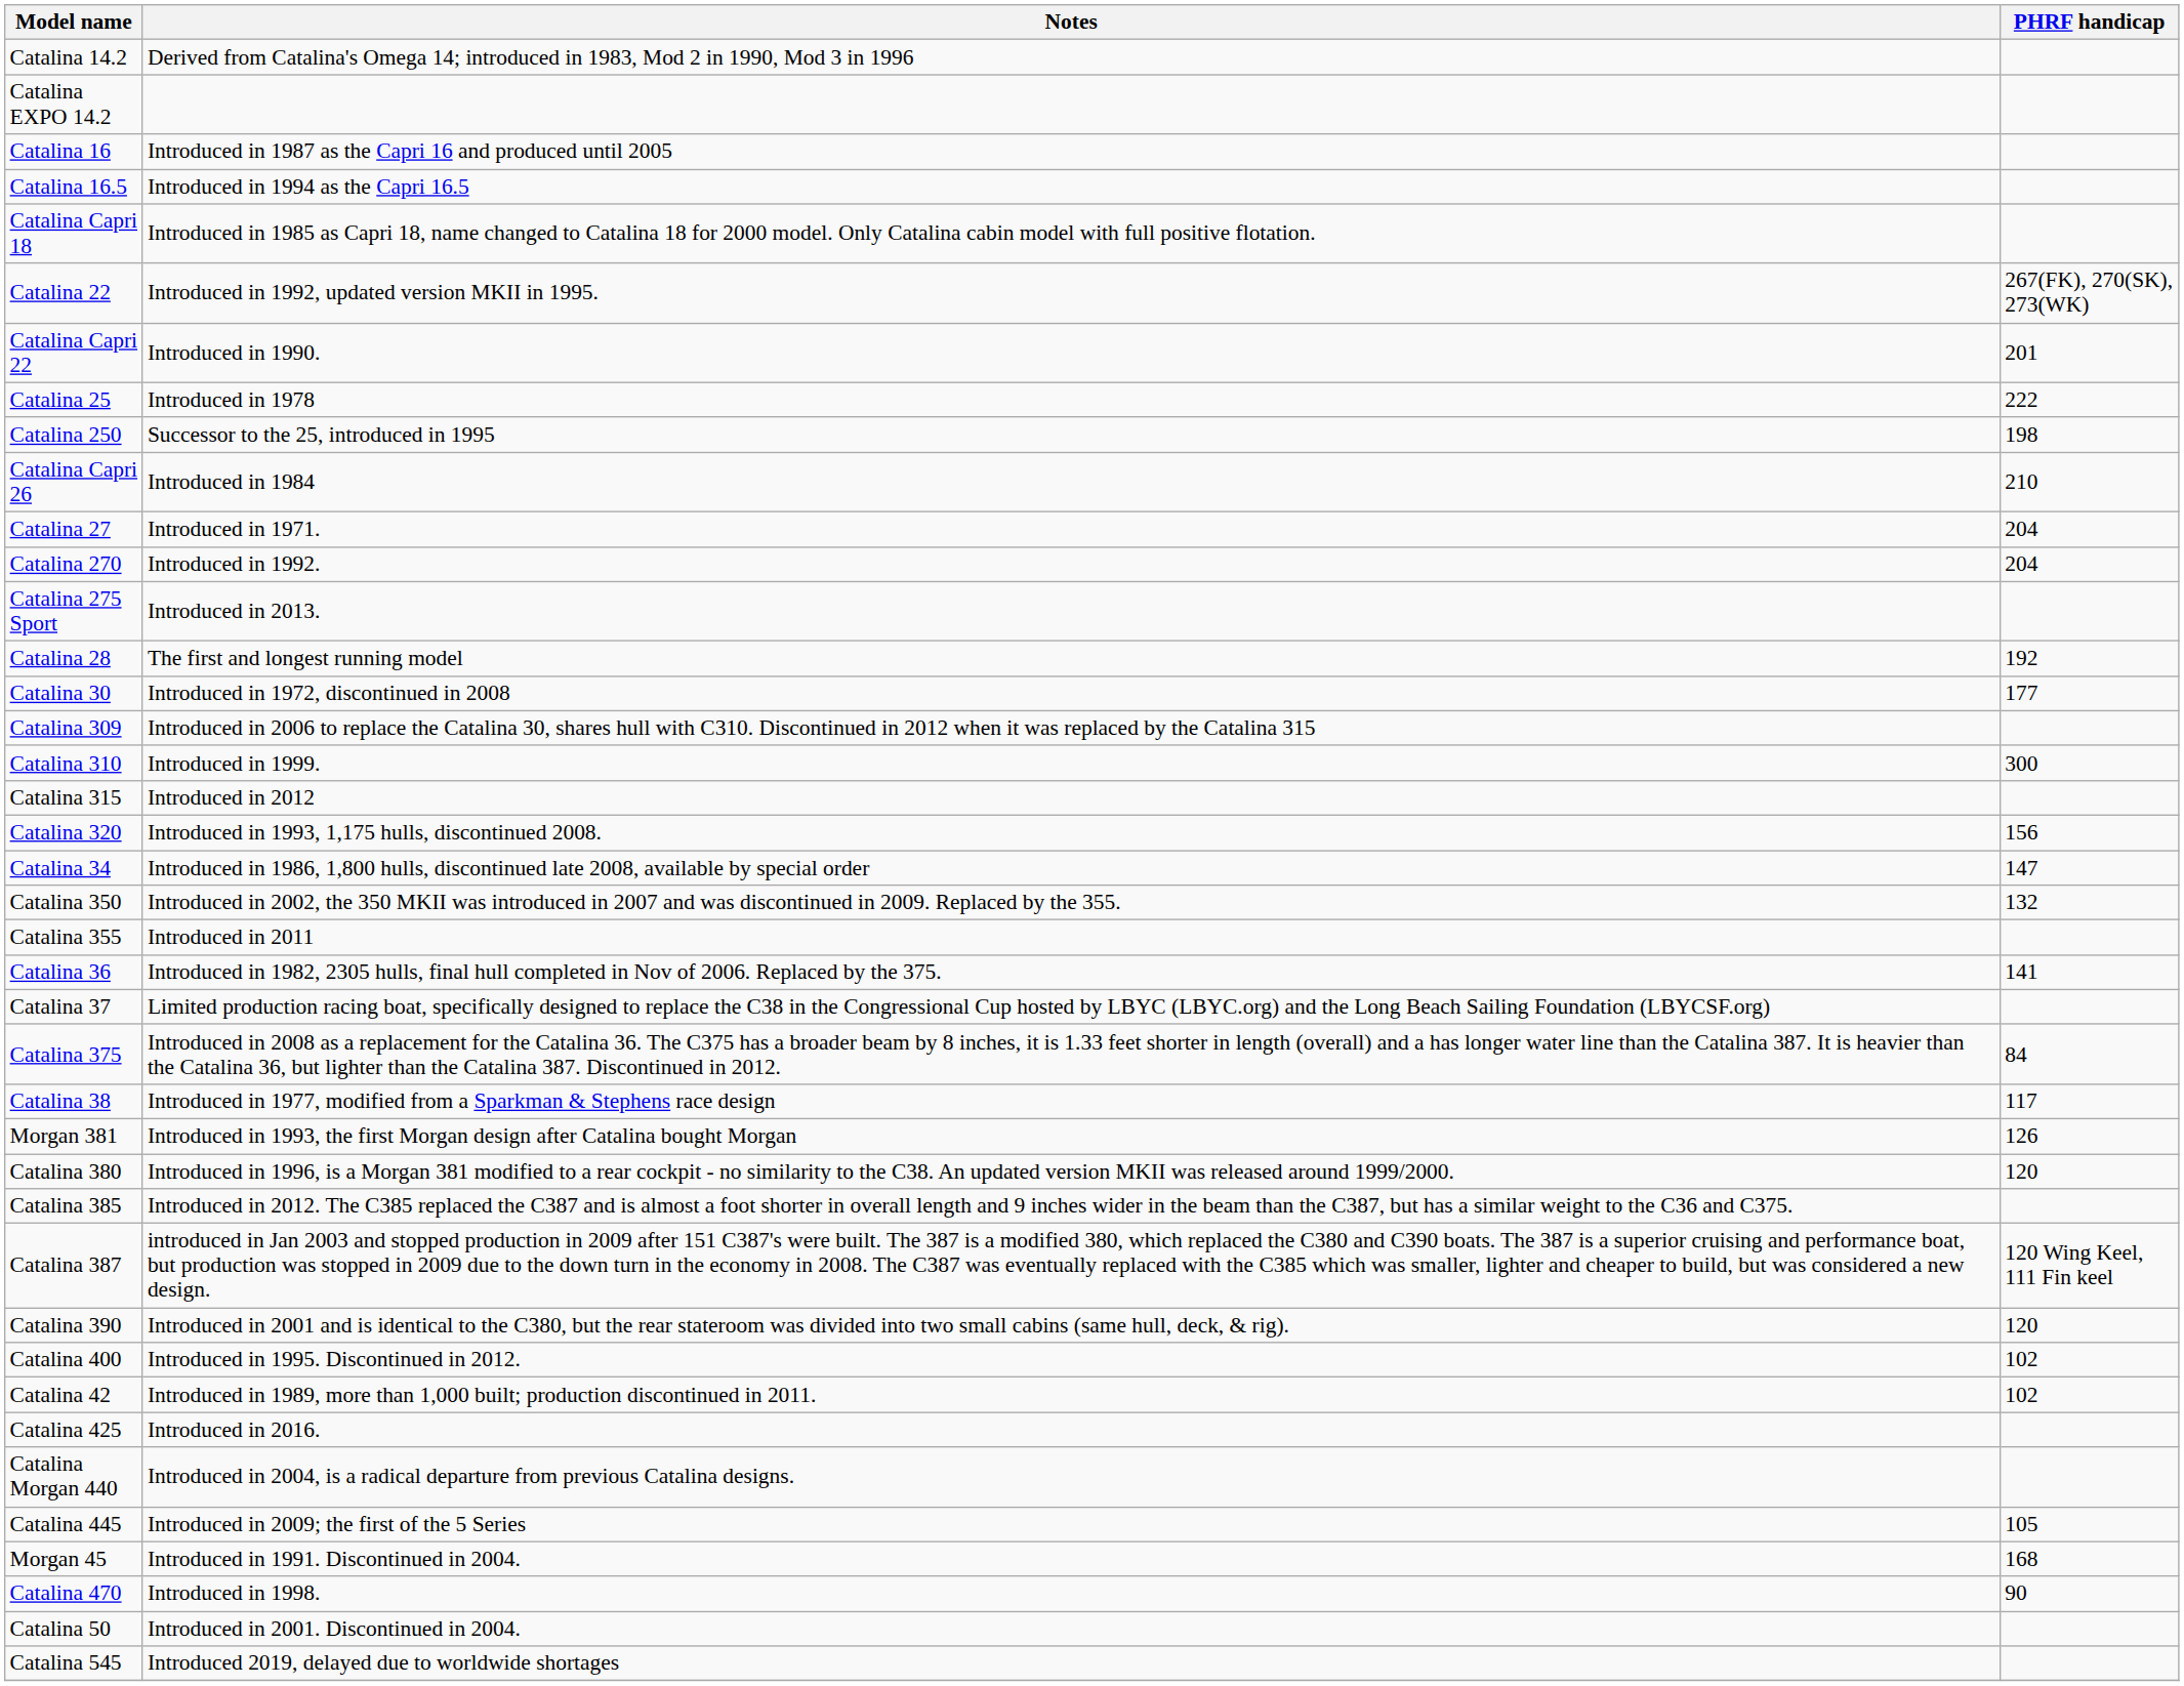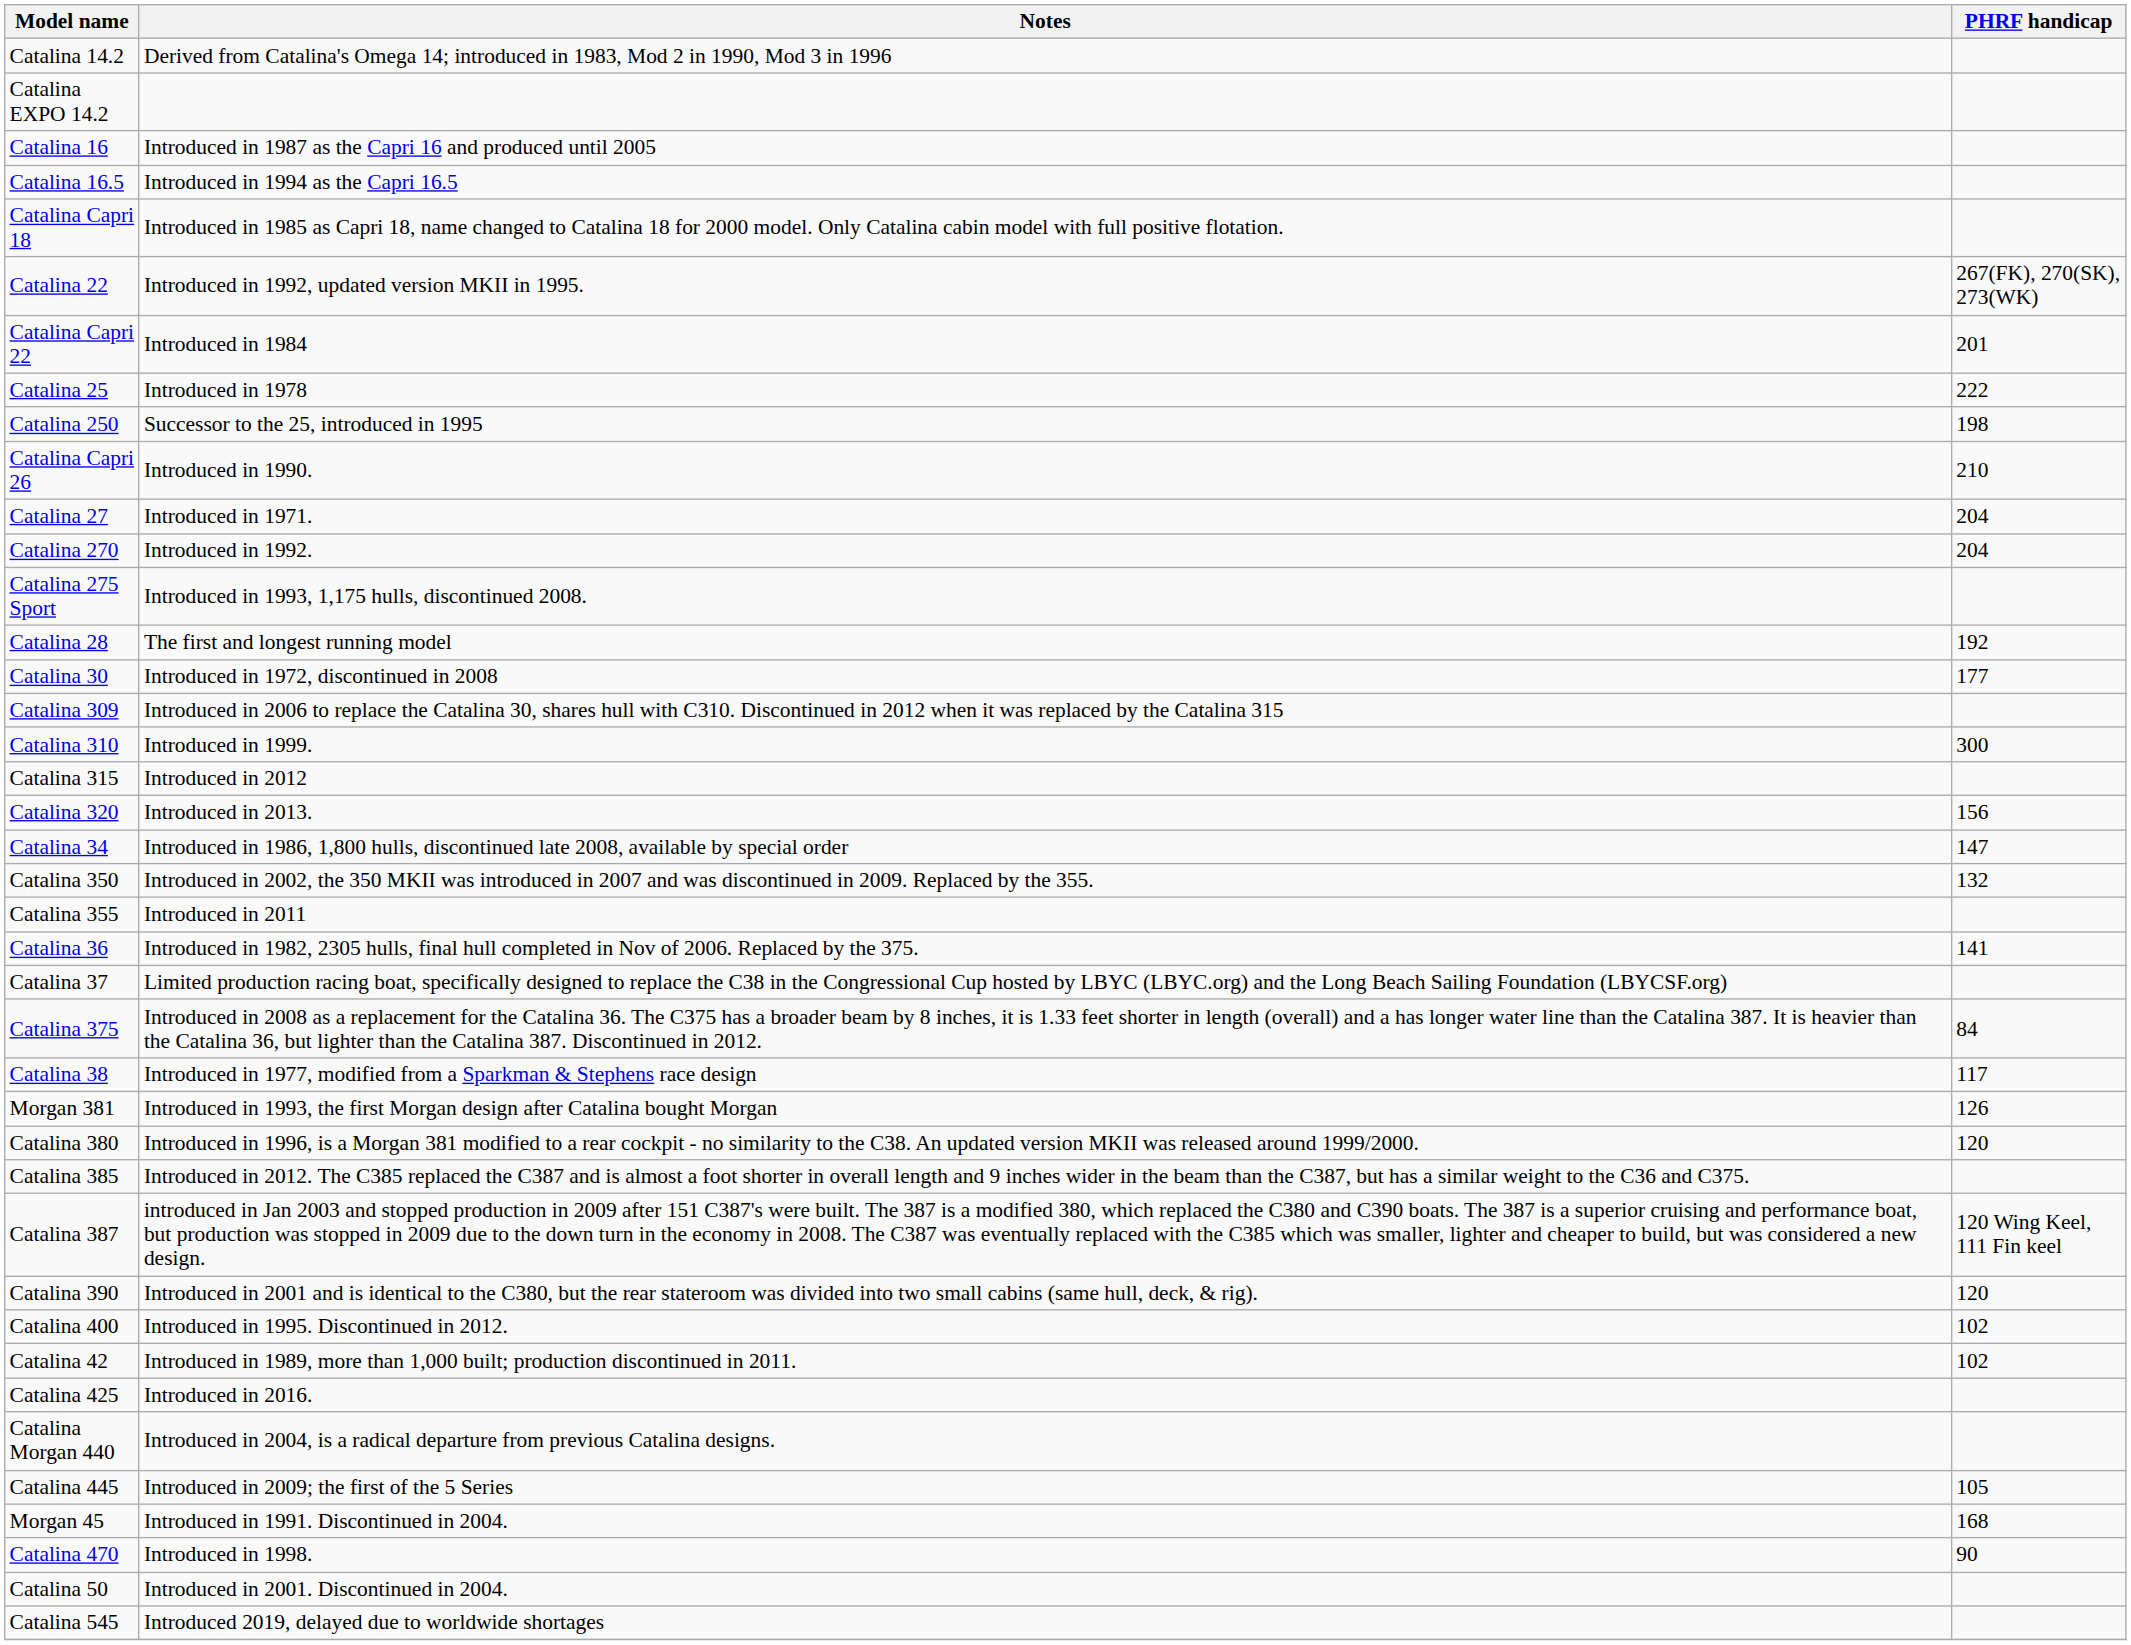Catalina Capri 22 | Notes: Introduced in 1990. -> Introduced in 1984
Catalina Capri 26 | Notes: Introduced in 1984 -> Introduced in 1990.
Catalina 275 Sport | Notes: Introduced in 2013. -> Introduced in 1993, 1,175 hulls, discontinued 2008.
Catalina 320 | Notes: Introduced in 1993, 1,175 hulls, discontinued 2008. -> Introduced in 2013.
